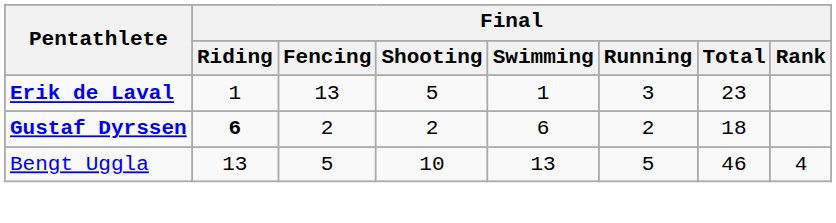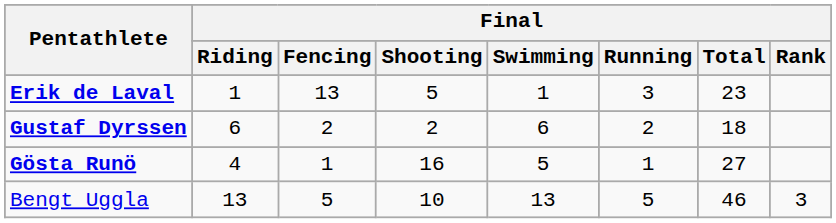Gustaf Dyrssen | Final / Riding: bold -> normal
+ row: Gösta Runö | 4 | 1 | 16 | 5 | 1 | 27
Bengt Uggla | Final / Rank: 4 -> 3
